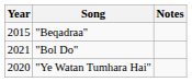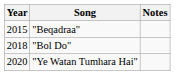"Bol Do" | Year: 2021 -> 2018
